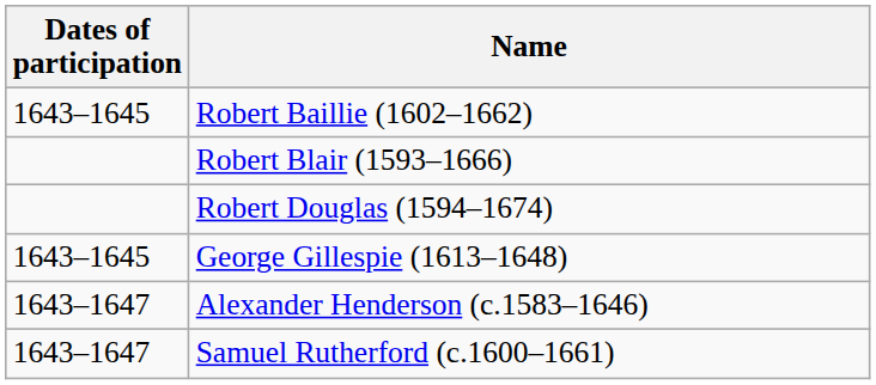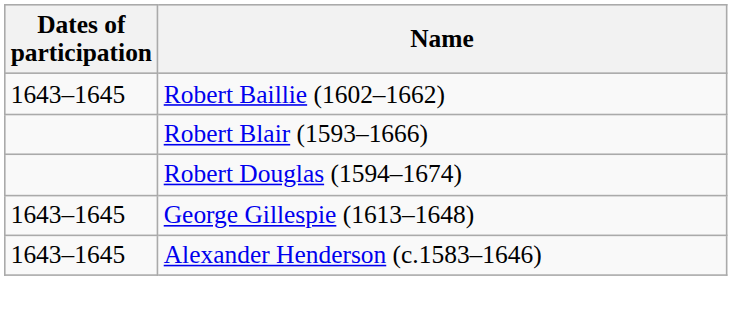Alexander Henderson (c.1583–1646) | Dates of participation: 1643–1647 -> 1643–1645
- row: 1643–1647 | Samuel Rutherford (c.1600–1661)
